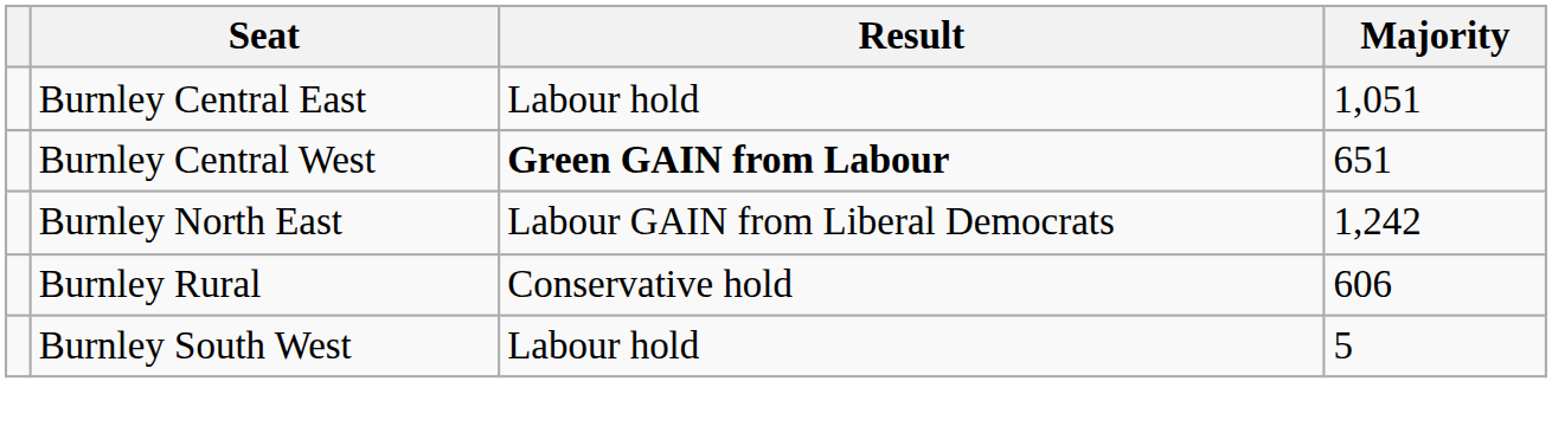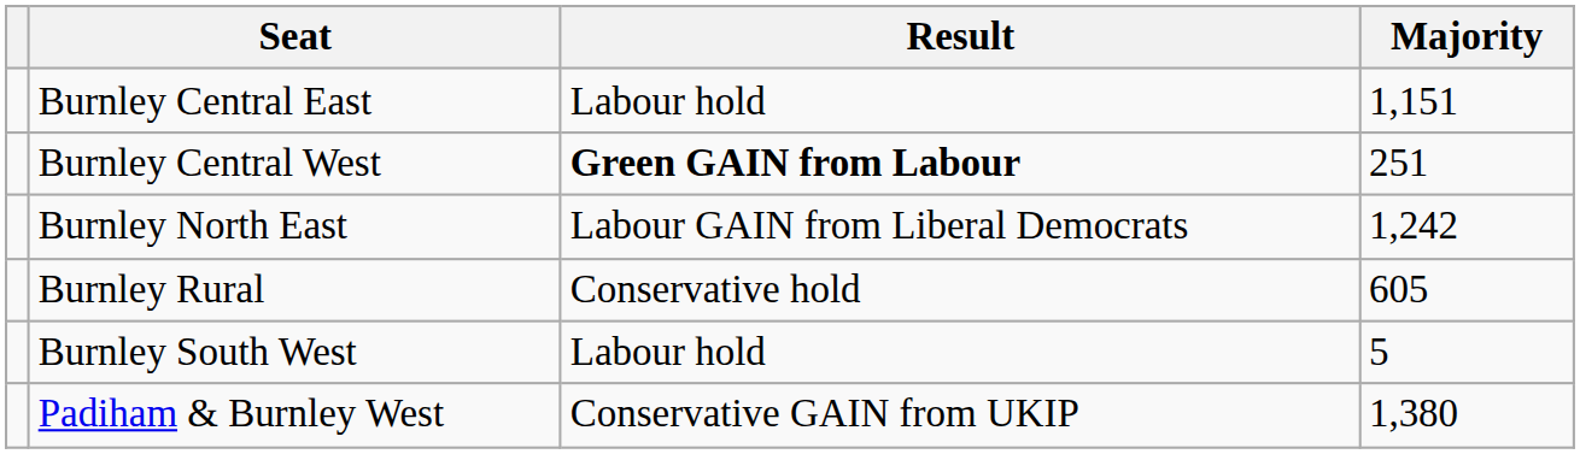Burnley Central East | Majority: 1,051 -> 1,151
Burnley Central West | Majority: 651 -> 251
Burnley Rural | Majority: 606 -> 605
+ row: Padiham & Burnley West | Conservative GAIN from UKIP | 1,380
